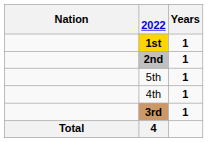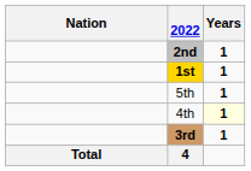rows swapped: 1st <-> 2nd
4th | Years: no background -> lightyellow background
